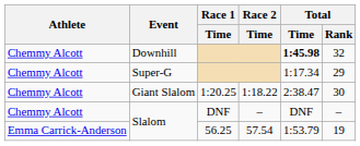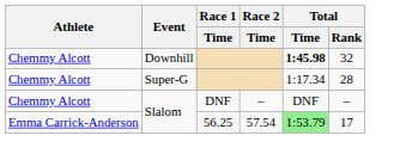Super-G | Total / Rank: 29 -> 28
- row: Chemmy Alcott | Giant Slalom | 1:20.25 | 1:18.22 | 2:38.47 | 30
Slalom / 56.25 | Total / Time: no background -> lightgreen background
Slalom / 56.25 | Total / Rank: 19 -> 17
